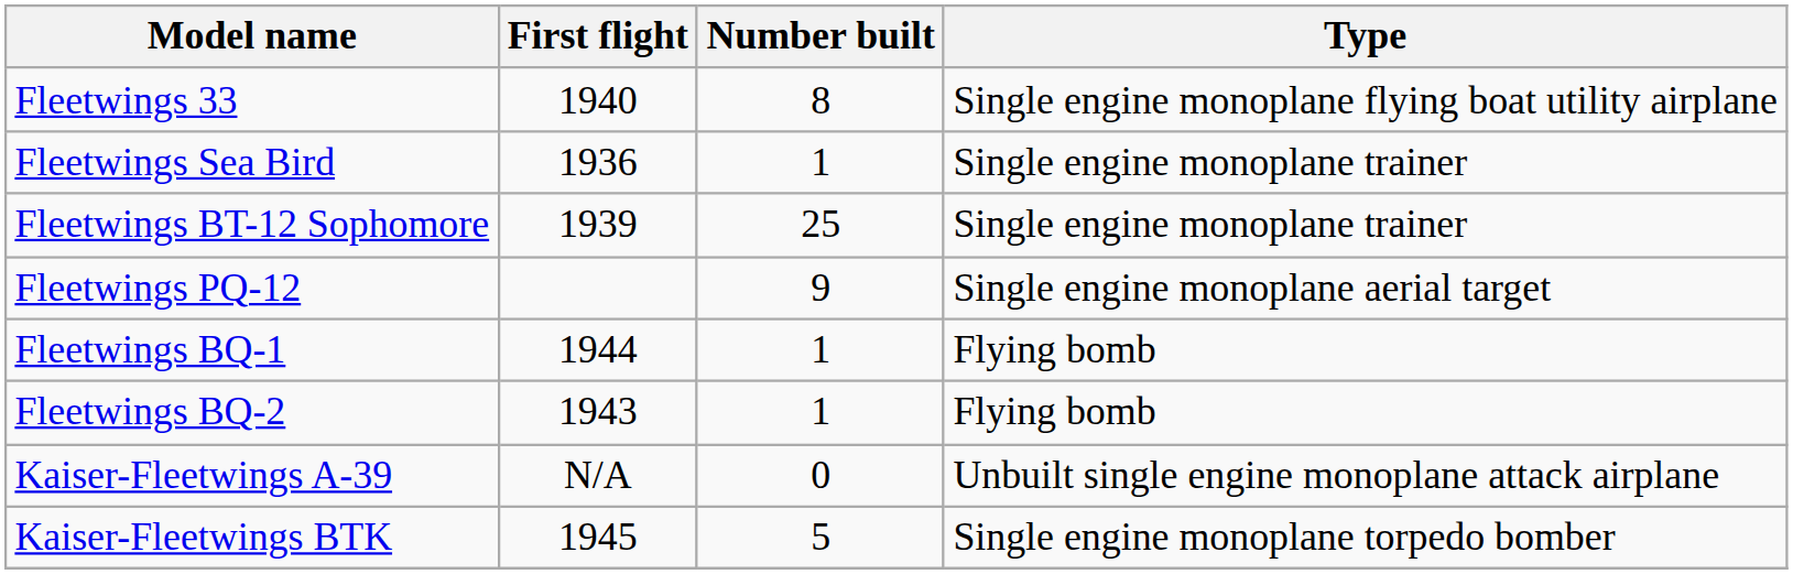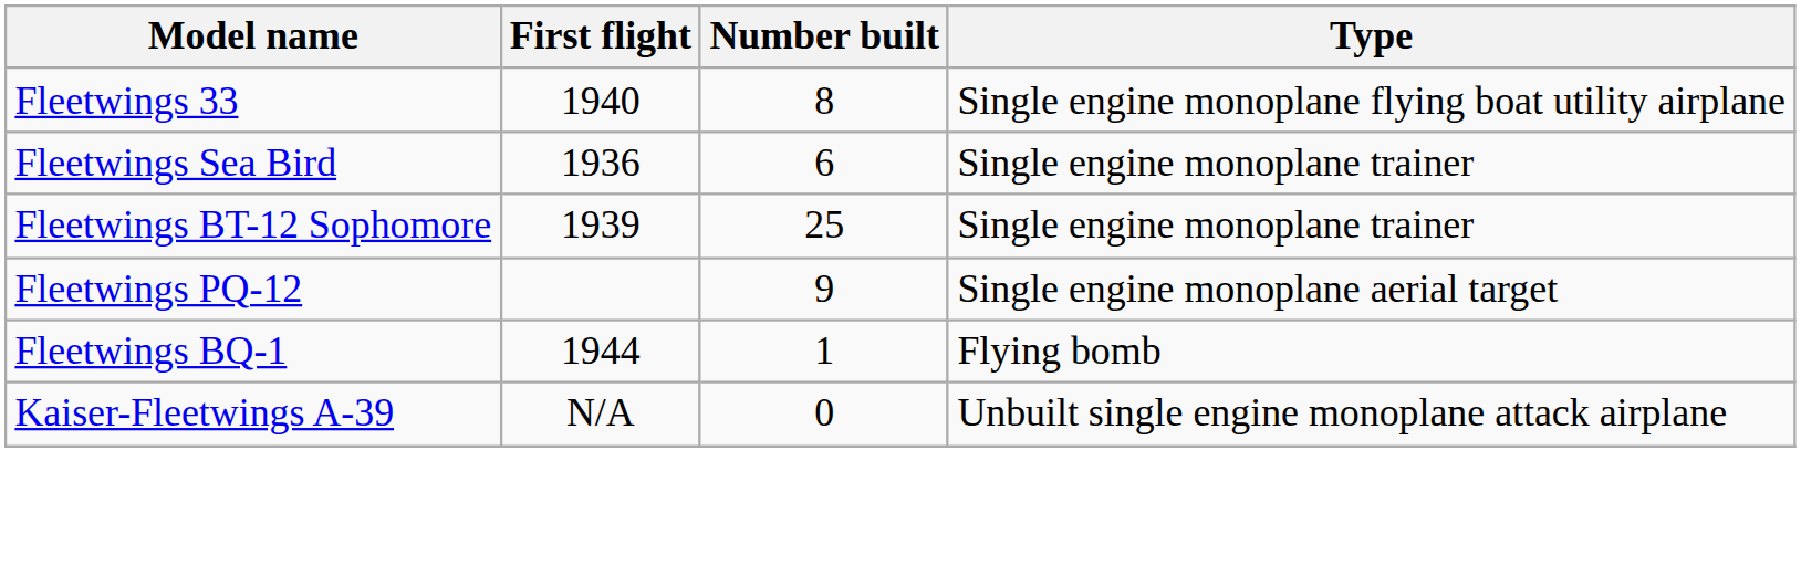Fleetwings Sea Bird | Number built: 1 -> 6
- row: Fleetwings BQ-2 | 1943 | 1 | Flying bomb
- row: Kaiser-Fleetwings BTK | 1945 | 5 | Single engine monoplane torpedo bomber
